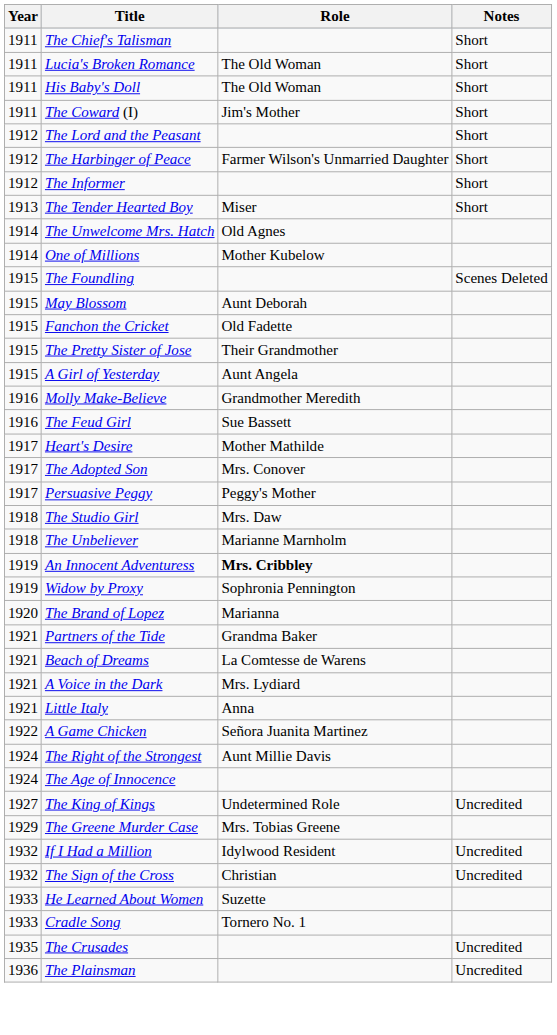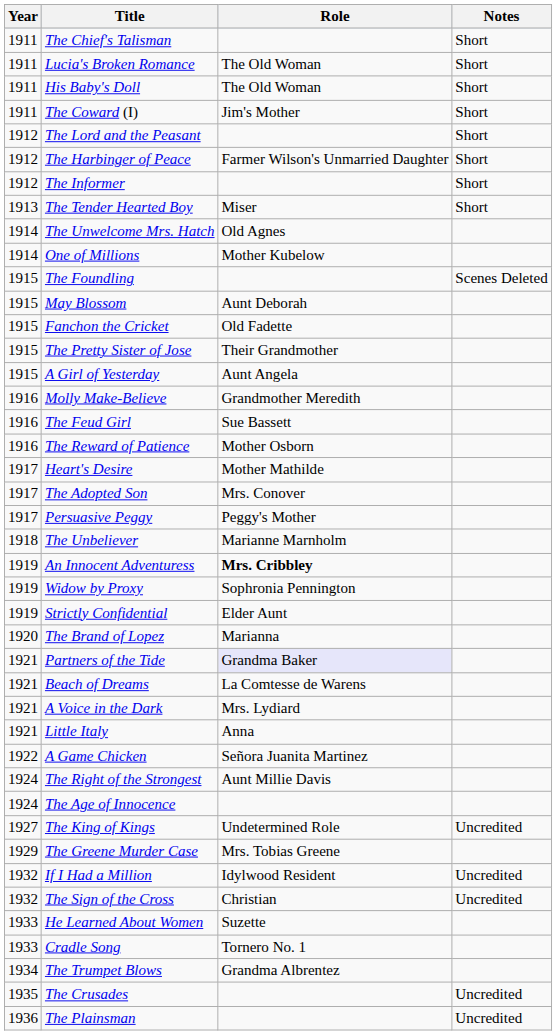+ row: 1916 | The Reward of Patience | Mother Osborn
- row: 1918 | The Studio Girl | Mrs. Daw
+ row: 1919 | Strictly Confidential | Elder Aunt
Partners of the Tide | Role: no background -> lavender background
+ row: 1934 | The Trumpet Blows | Grandma Albrentez
